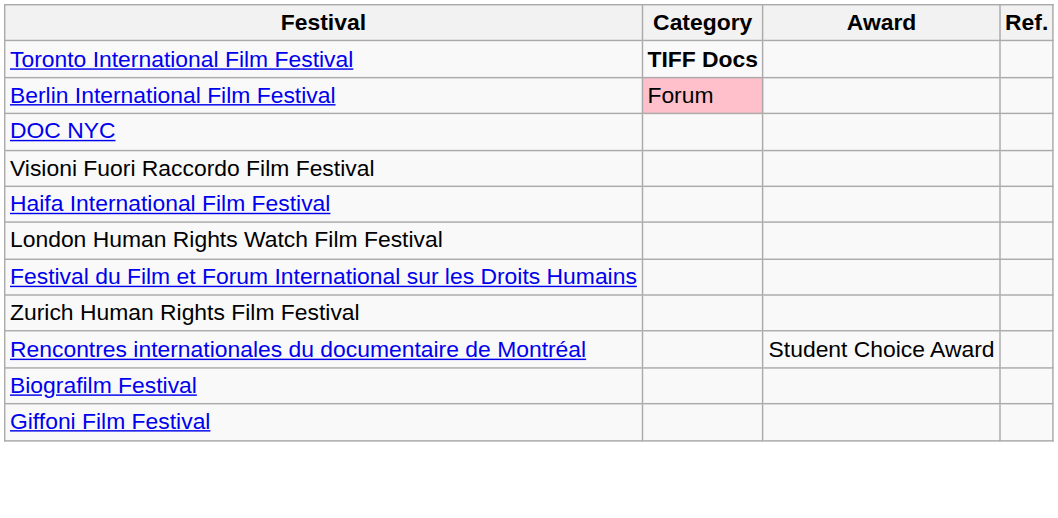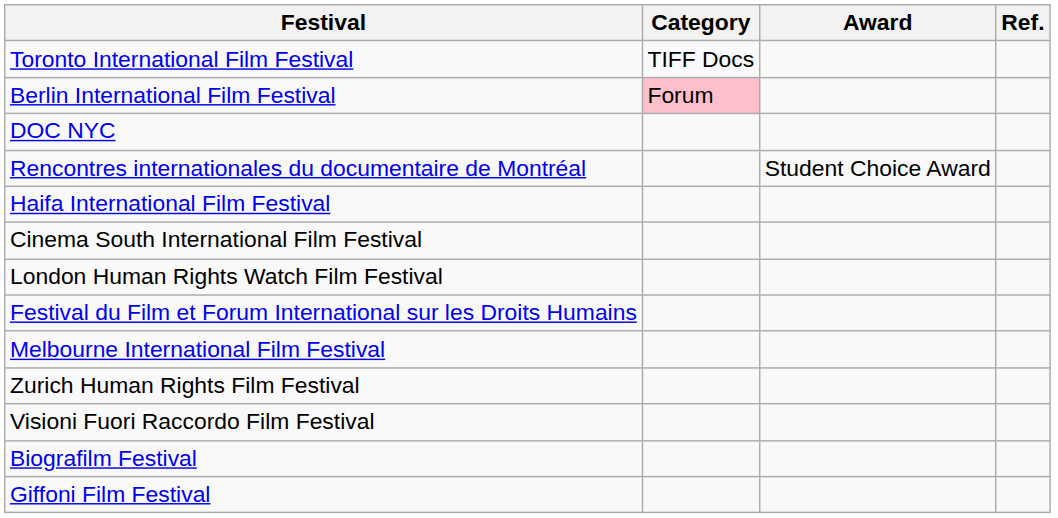Toronto International Film Festival | Category: bold -> normal
rows swapped: Rencontres internationales du documentaire de Montréal <-> Visioni Fuori Raccordo Film Festival
+ row: Cinema South International Film Festival
+ row: Melbourne International Film Festival
